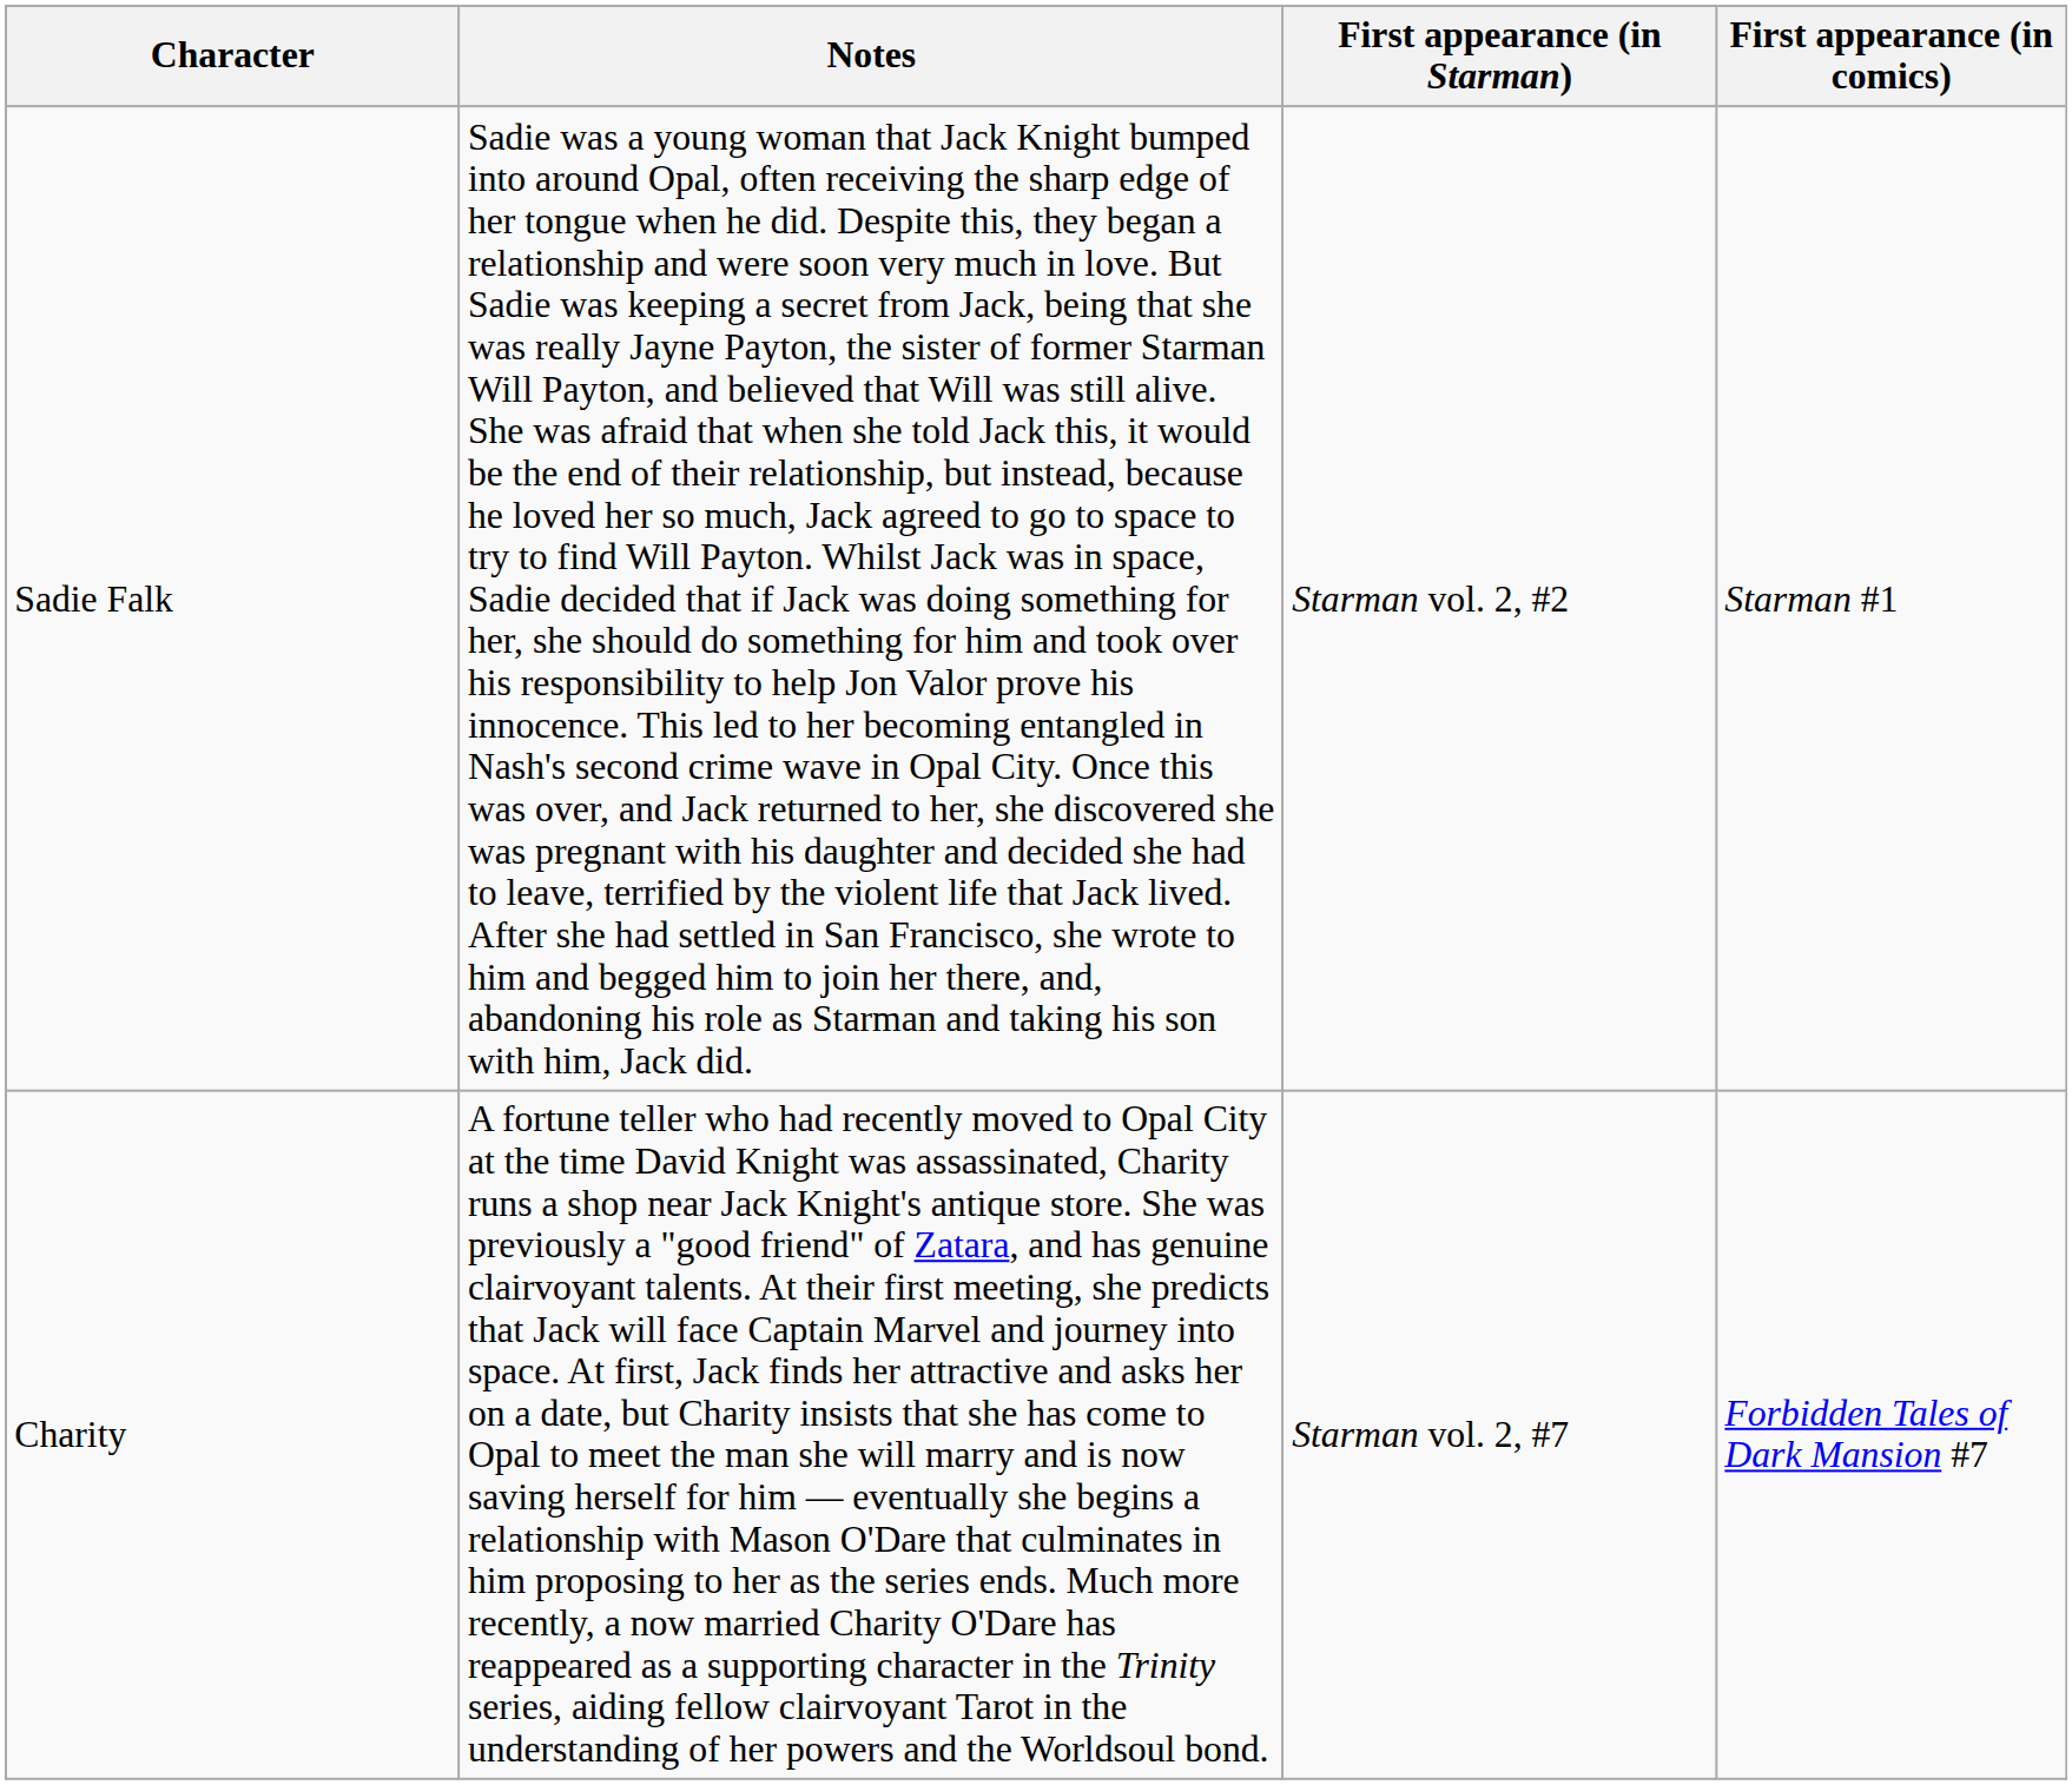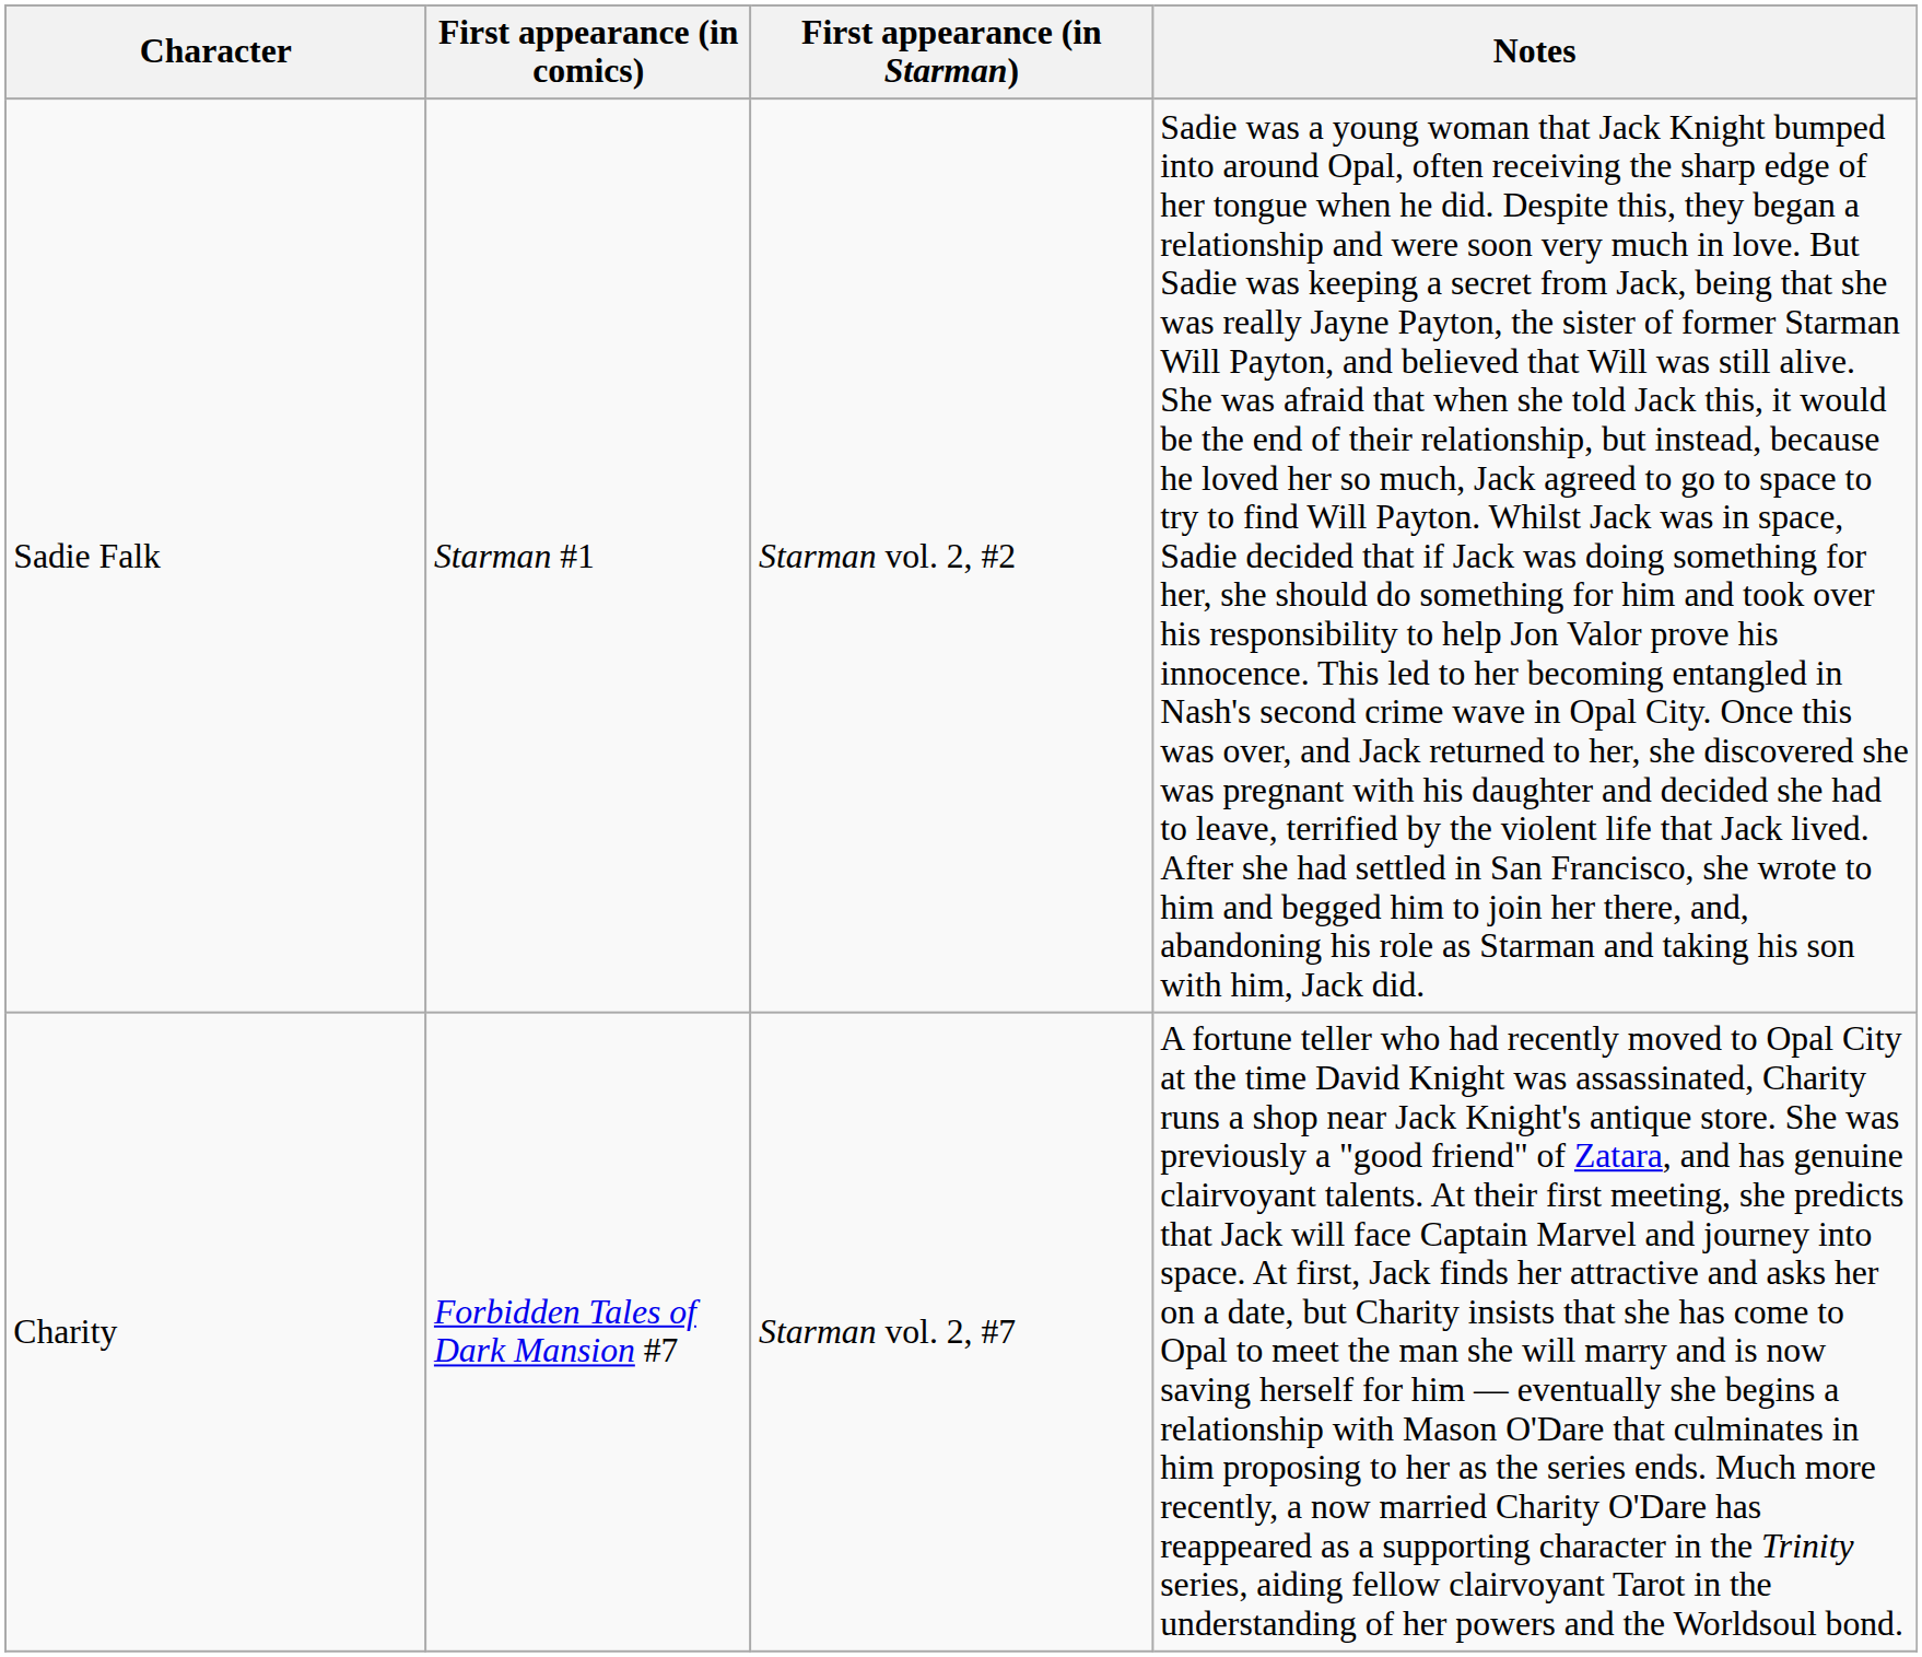columns swapped: First appearance (in comics) <-> Notes
